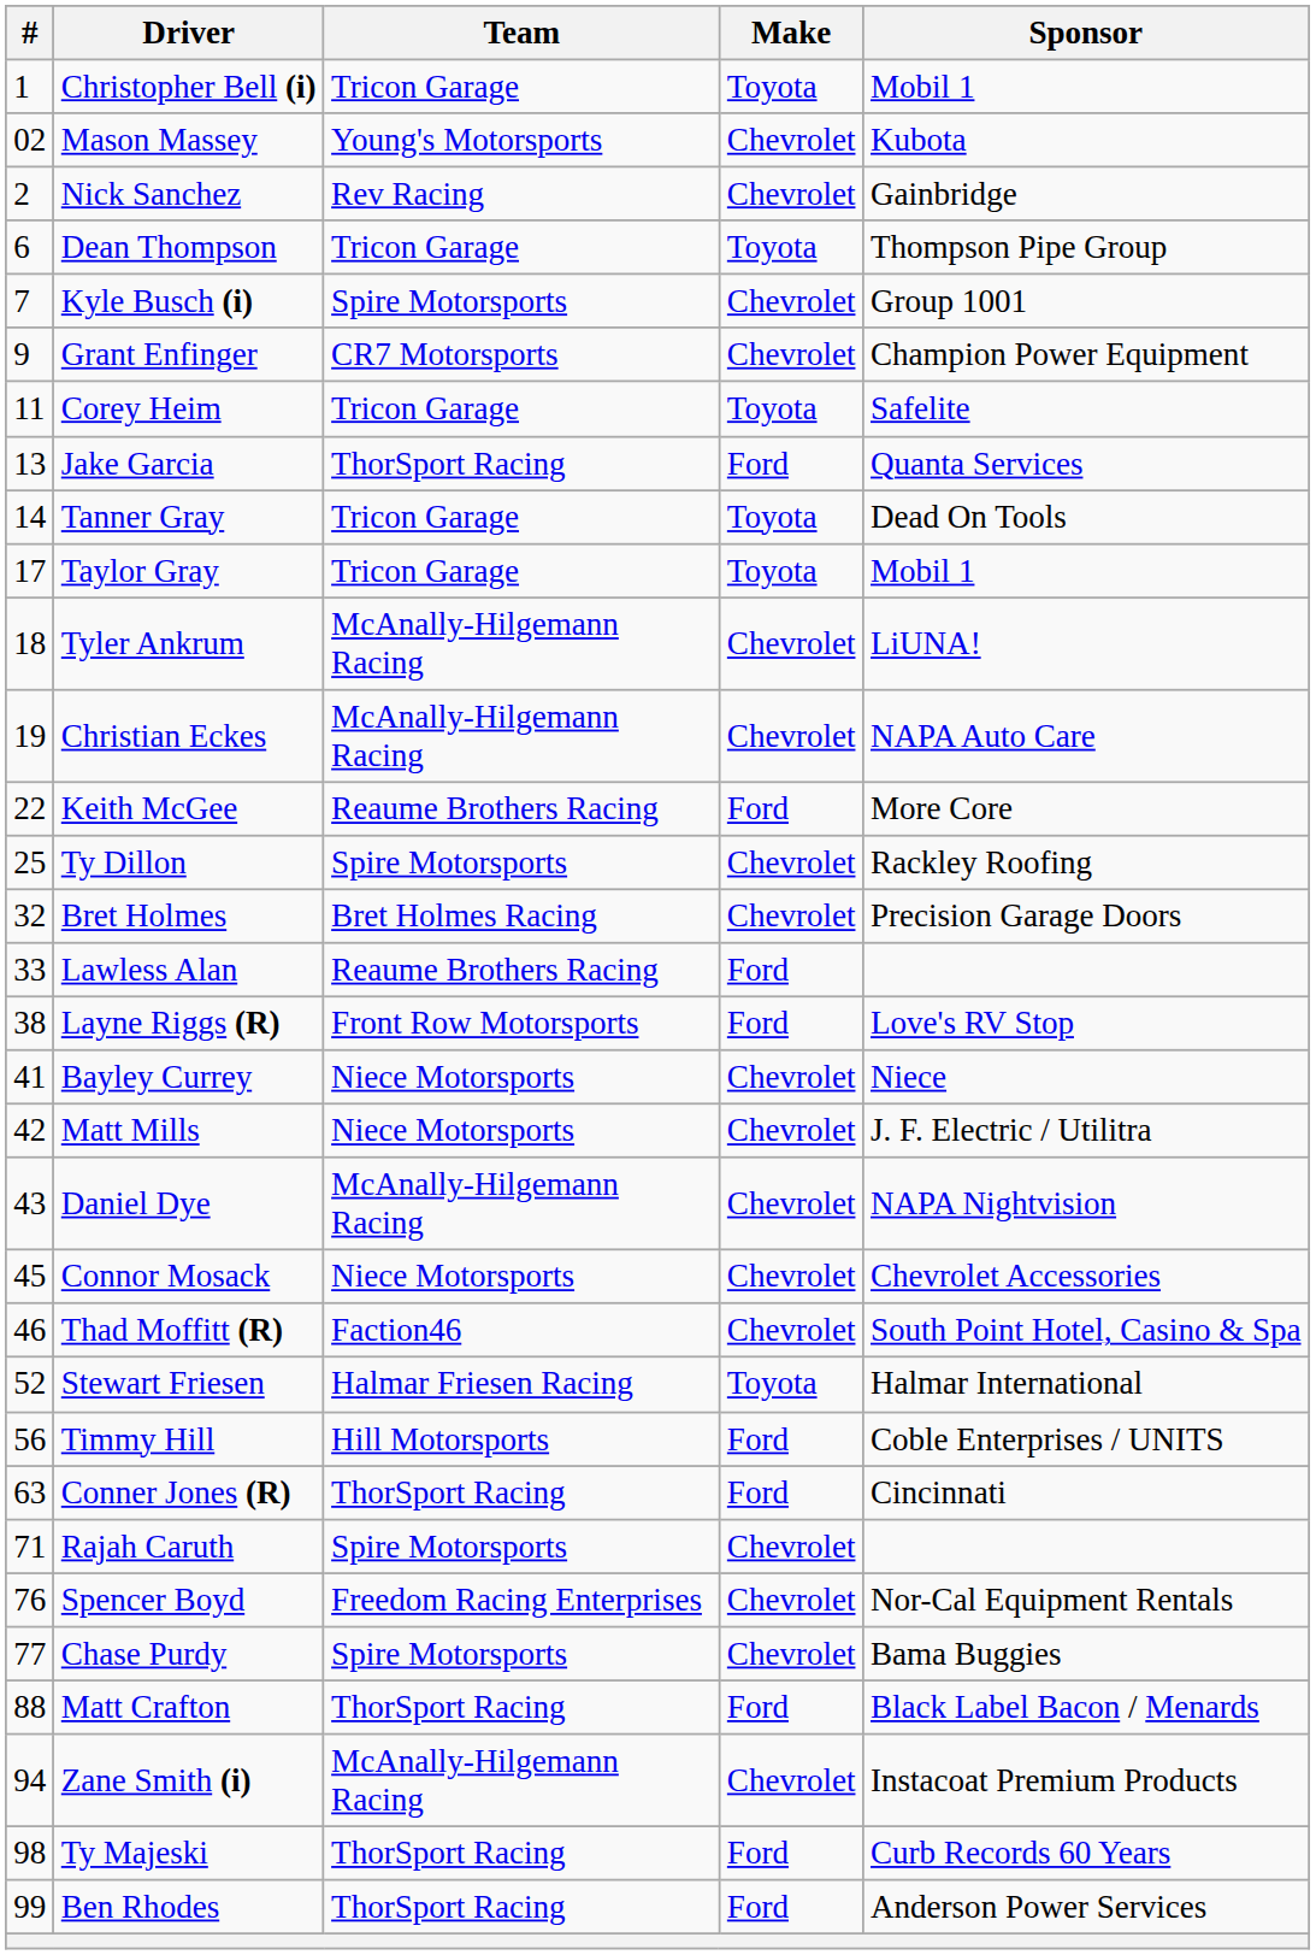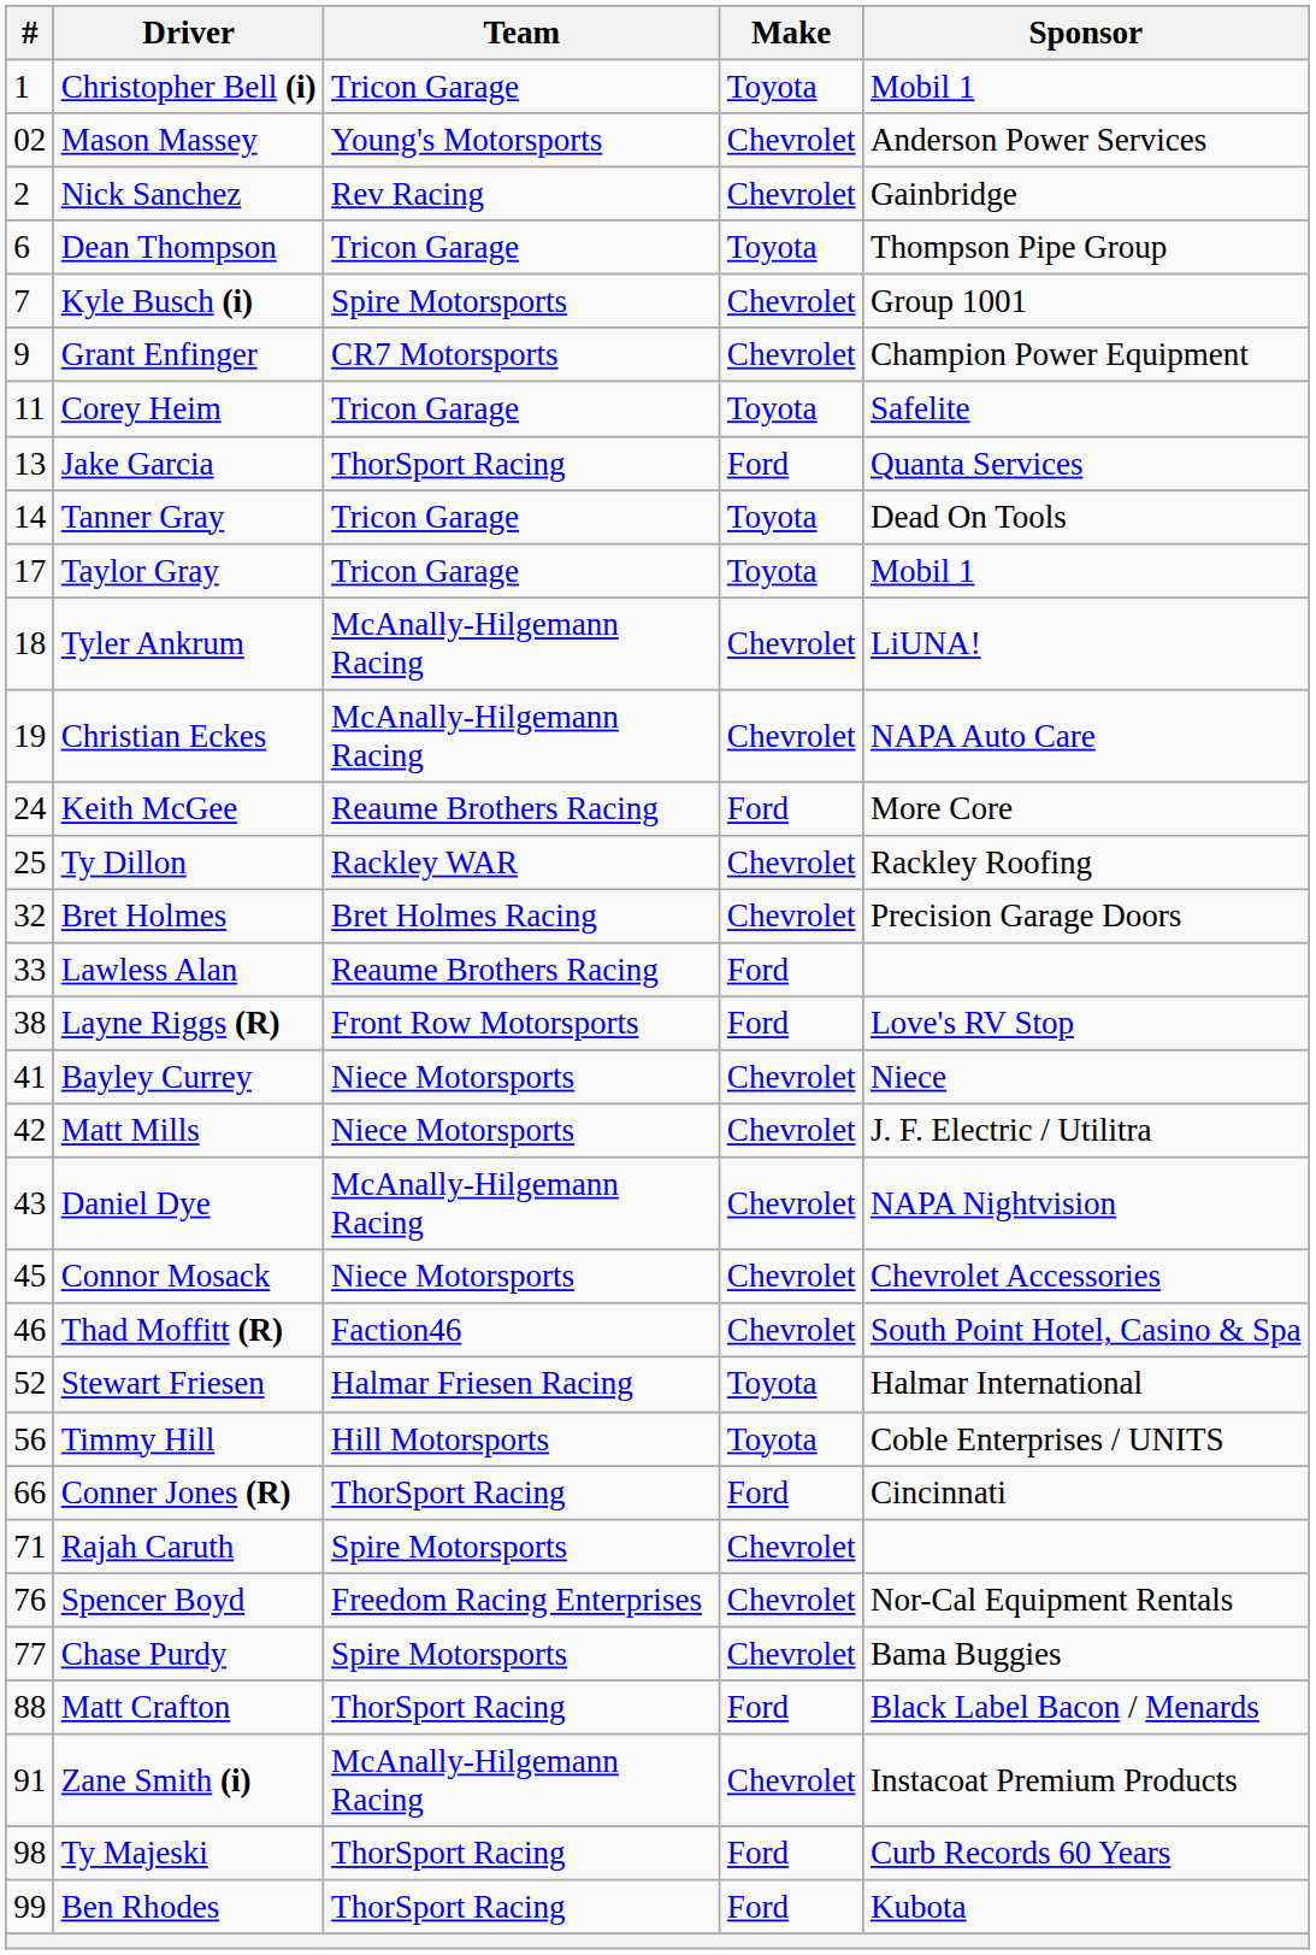Mason Massey | Sponsor: Kubota -> Anderson Power Services
Keith McGee | #: 22 -> 24
Ty Dillon | Team: Spire Motorsports -> Rackley WAR
Timmy Hill | Make: Ford -> Toyota
Conner Jones (R) | #: 63 -> 66
Zane Smith (i) | #: 94 -> 91
Ben Rhodes | Sponsor: Anderson Power Services -> Kubota
